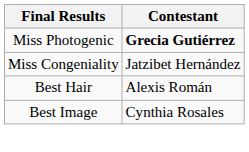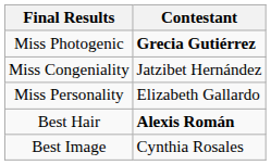+ row: Miss Personality | Elizabeth Gallardo
Best Hair | Contestant: normal -> bold
